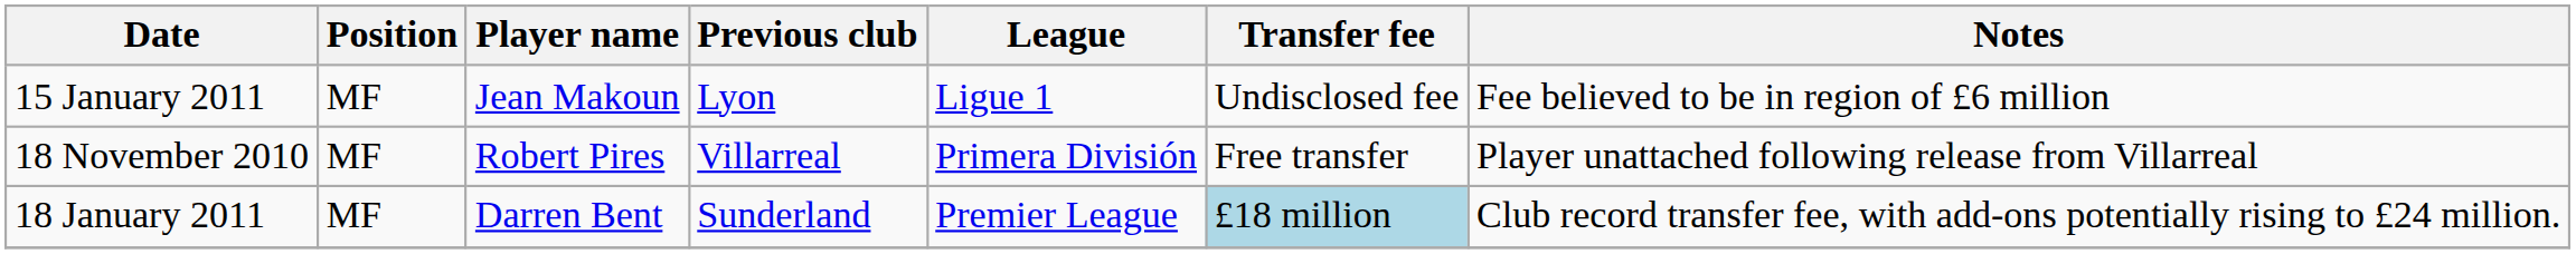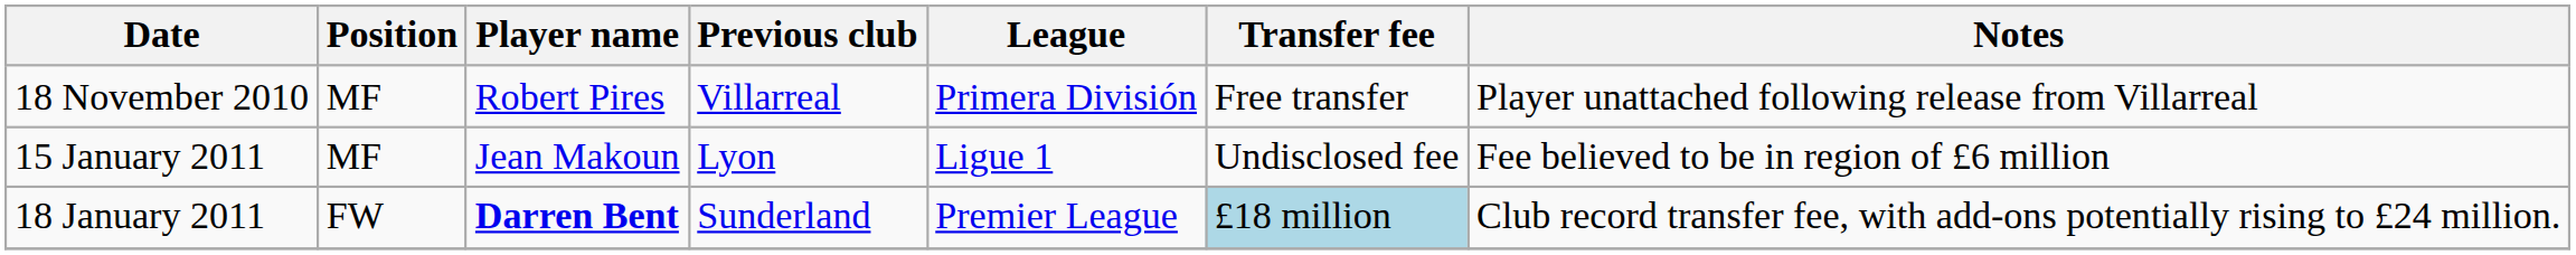rows swapped: 18 November 2010 <-> 15 January 2011
18 January 2011 | Position: MF -> FW
18 January 2011 | Player name: normal -> bold
